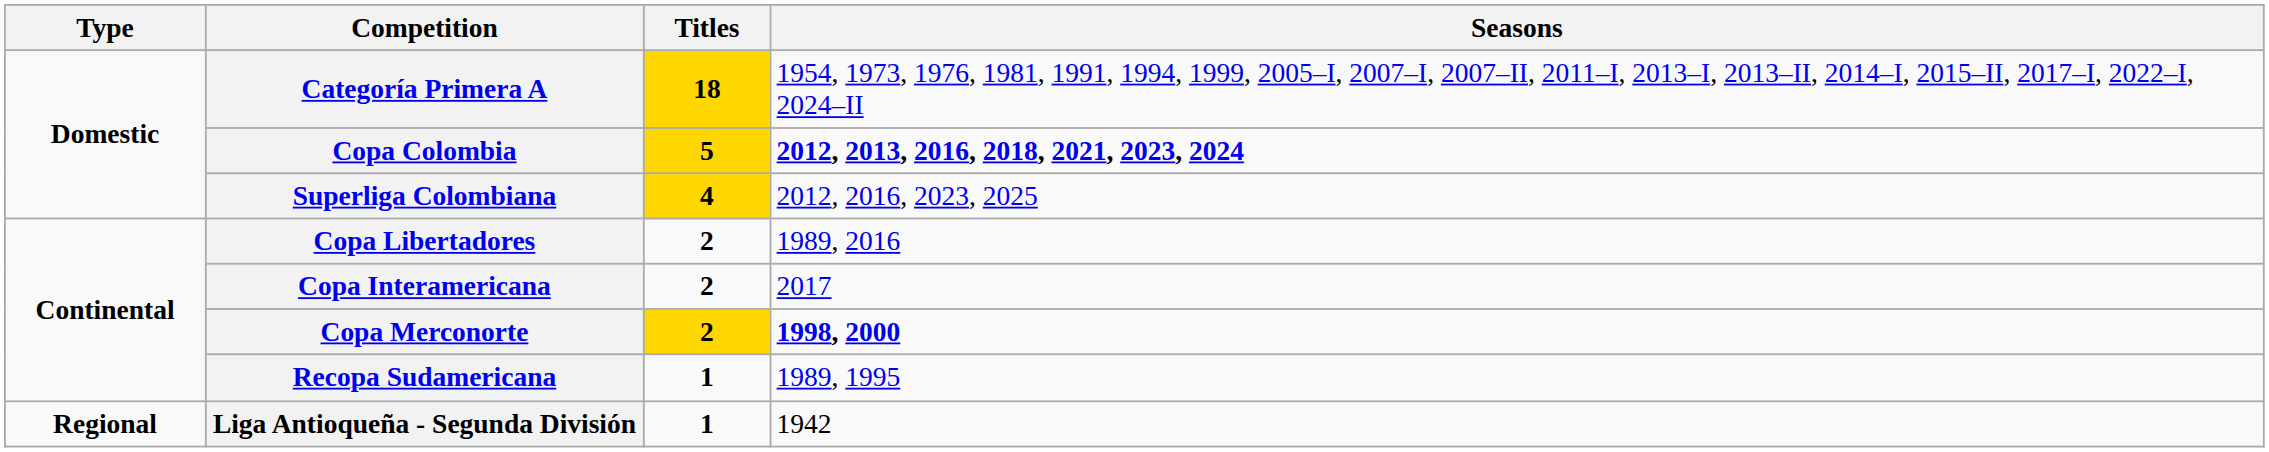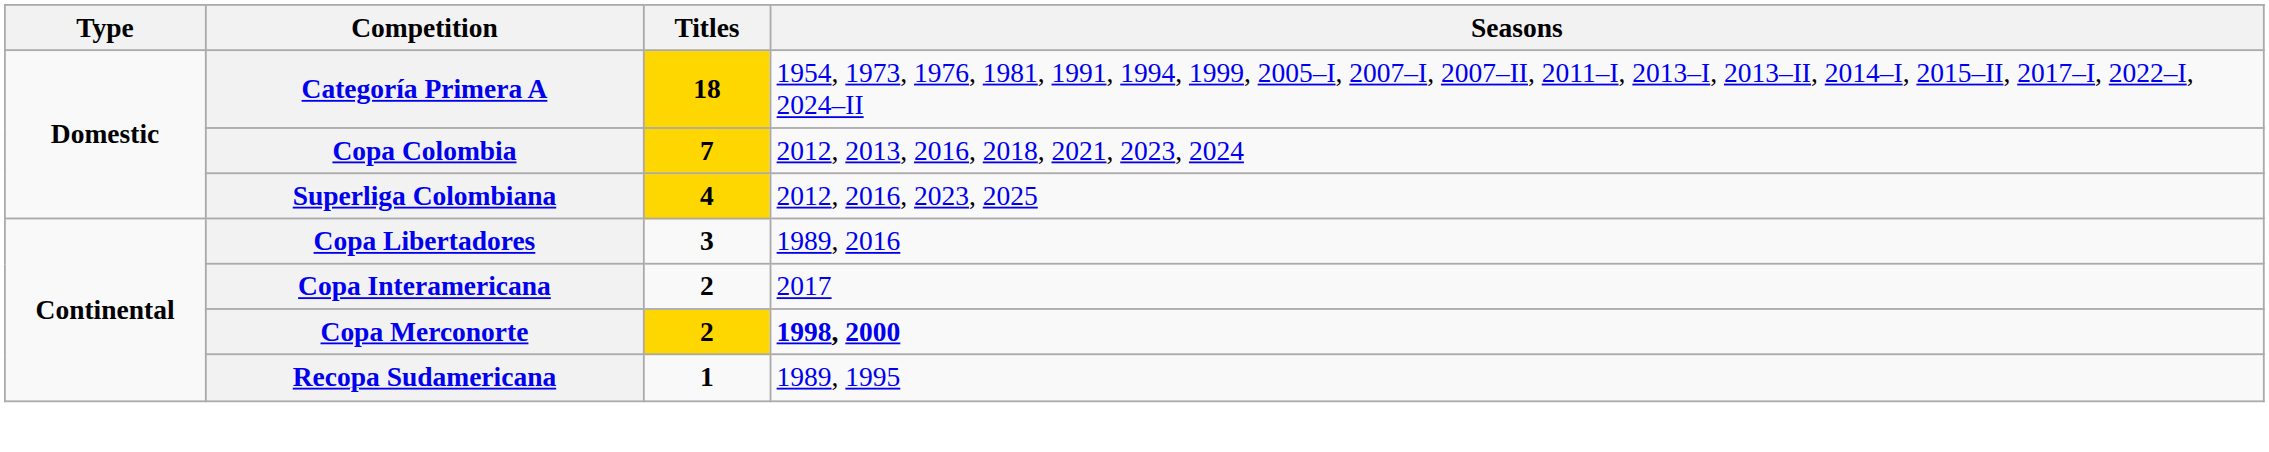Copa Colombia | Titles: 5 -> 7
Copa Colombia | Seasons: bold -> normal
Copa Libertadores | Titles: 2 -> 3
- row: Regional | Liga Antioqueña - Segunda División | 1 | 1942
